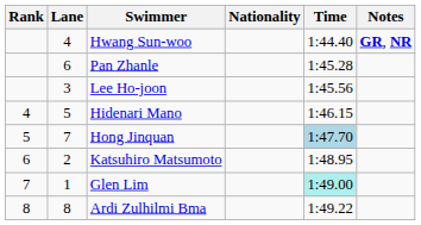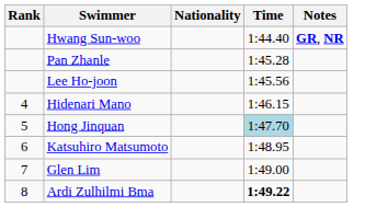- column: Lane | 4 | 6 | 3 | 5 | 7 | 2 | 1 | 8
Glen Lim | Time: paleturquoise background -> no background
Ardi Zulhilmi Bma | Time: normal -> bold
